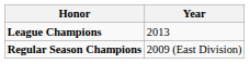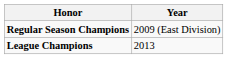rows swapped: League Champions <-> Regular Season Champions
